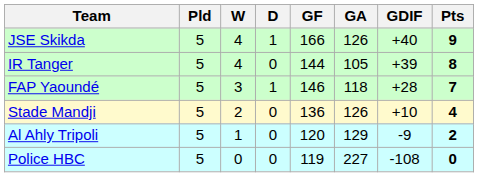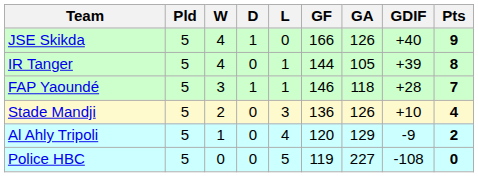+ column: L | 0 | 1 | 1 | 3 | 4 | 5
